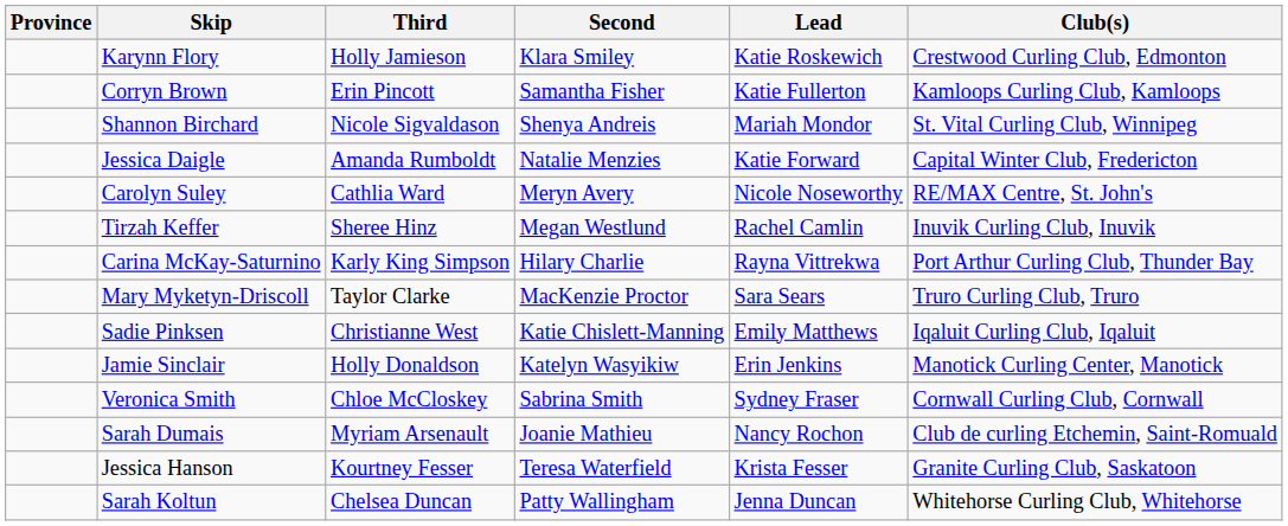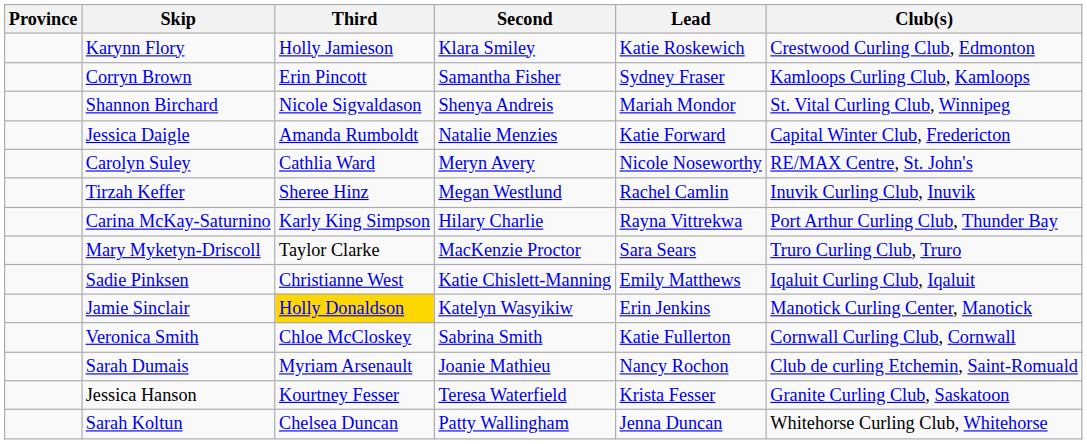Corryn Brown | Lead: Katie Fullerton -> Sydney Fraser
Jamie Sinclair | Third: no background -> gold background
Veronica Smith | Lead: Sydney Fraser -> Katie Fullerton
